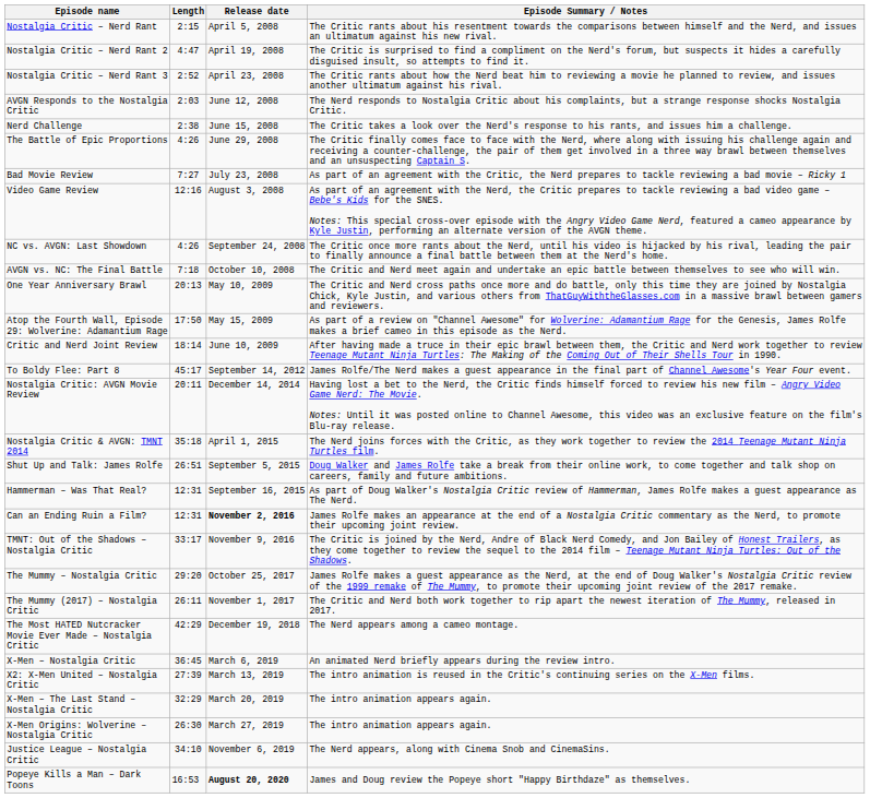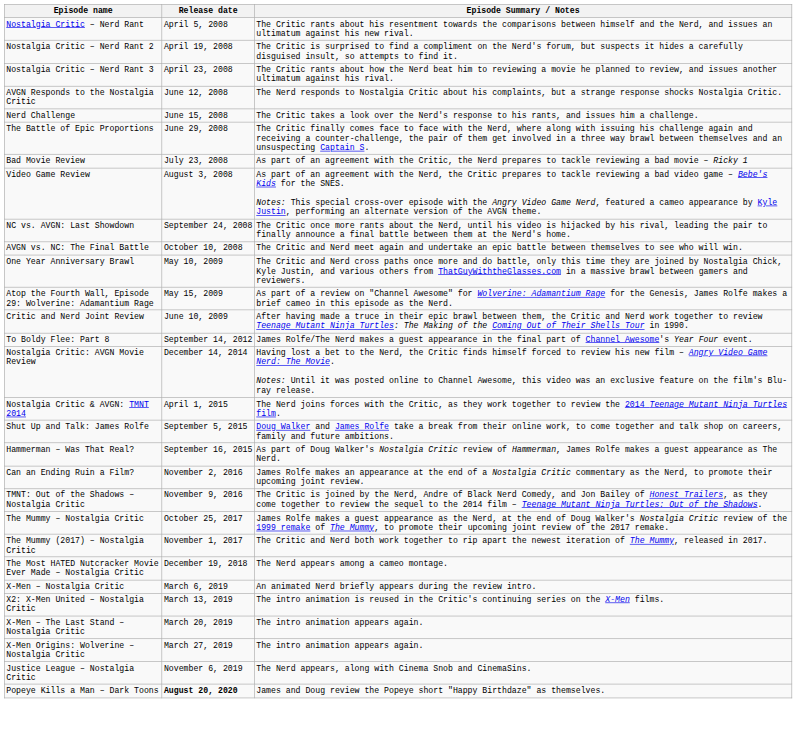- column: Length | 2:15 | 4:47 | 2:52 | 2:03 | 2:38 | 4:26 | 7:27 | 12:16 | 4:26 | 7:18 | 20:13 | 17:50 | 18:14 | 45:17 | 20:11 | 35:18 | 26:51 | 12:31 | 12:31 | 33:17 | 29:20 | 26:11 | 42:29 | 36:45 | 27:39 | 32:29 | 26:30 | 34:10 | 16:53
Can an Ending Ruin a Film? | Release date: bold -> normal
